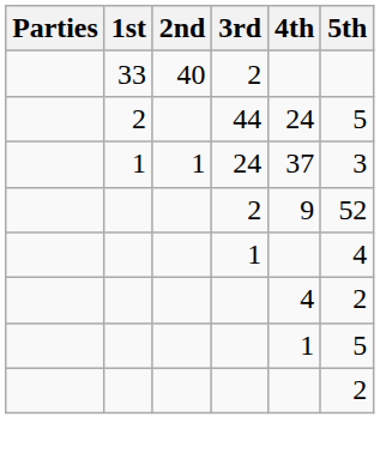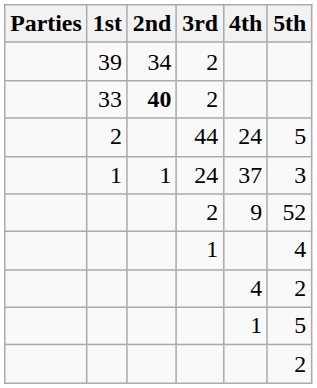+ row: 39 | 34 | 2
33 | 2nd: normal -> bold
